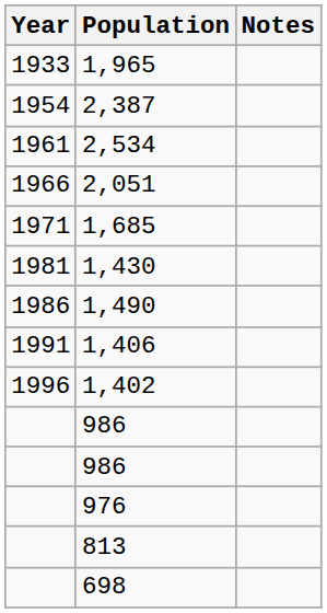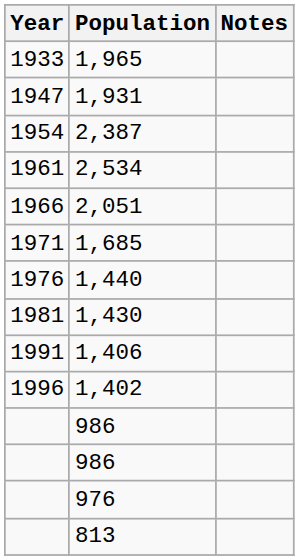+ row: 1947 | 1,931
+ row: 1976 | 1,440
- row: 1986 | 1,490
- row: 698
